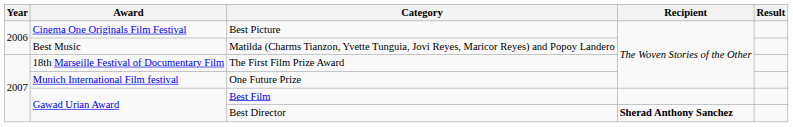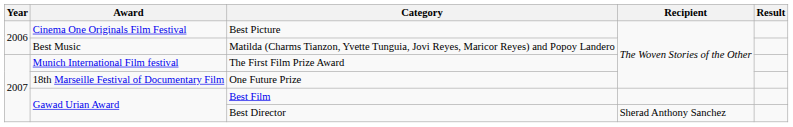The First Film Prize Award | Award: 18th Marseille Festival of Documentary Film -> Munich International Film festival
One Future Prize | Award: Munich International Film festival -> 18th Marseille Festival of Documentary Film
Best Director | Recipient: bold -> normal
